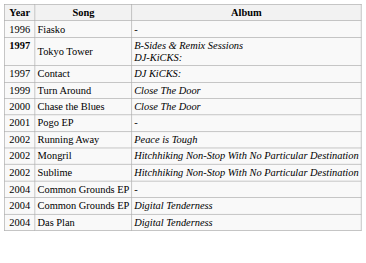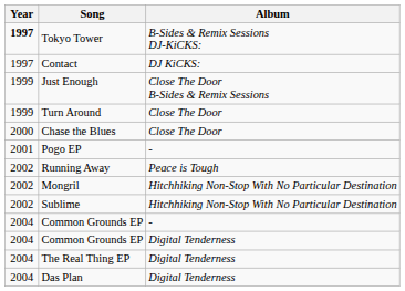- row: 1996 | Fiasko | -
+ row: 1999 | Just Enough | Close The Door B-Sides & Remix Sessions
+ row: 2004 | The Real Thing EP | Digital Tenderness
